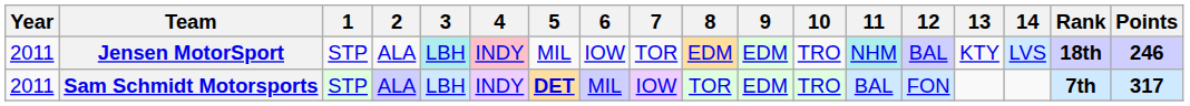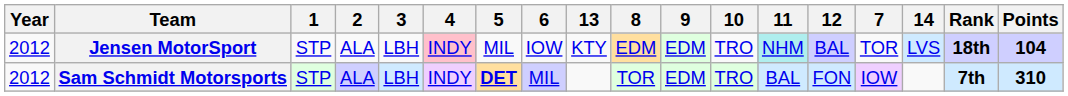columns swapped: 7 <-> 13
Jensen MotorSport | Year: 2011 -> 2012
Jensen MotorSport | 3: paleturquoise background -> no background
Jensen MotorSport | Points: 246 -> 104
Sam Schmidt Motorsports | Year: 2011 -> 2012
Sam Schmidt Motorsports | Points: 317 -> 310
